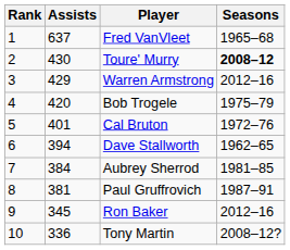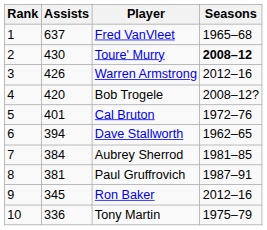Warren Armstrong | Assists: 429 -> 426
Bob Trogele | Seasons: 1975–79 -> 2008–12?
Tony Martin | Seasons: 2008–12? -> 1975–79
